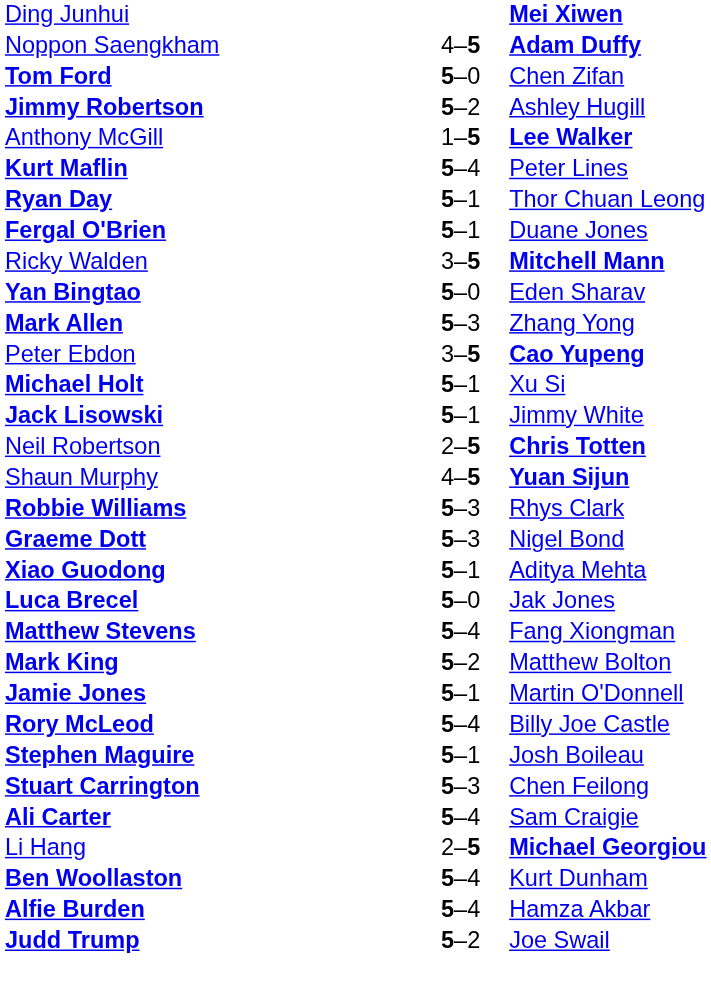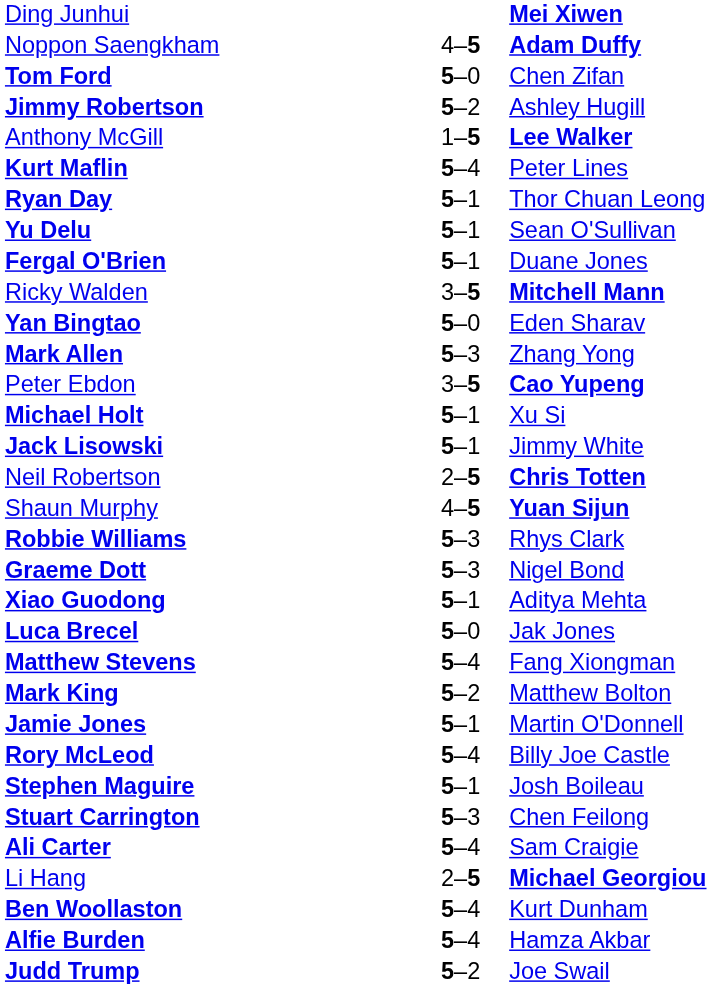+ row: Yu Delu | 5–1 | Sean O'Sullivan
